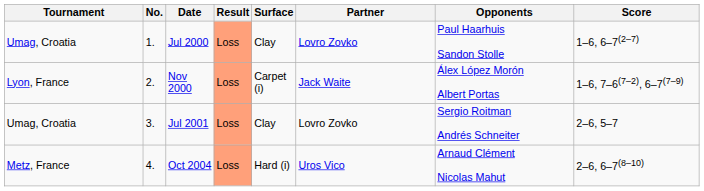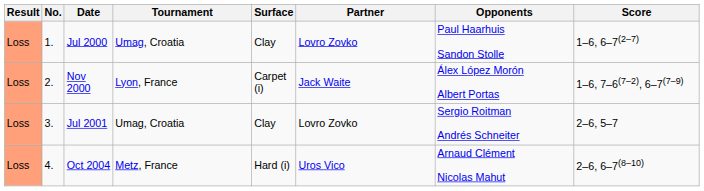columns swapped: Result <-> Tournament
